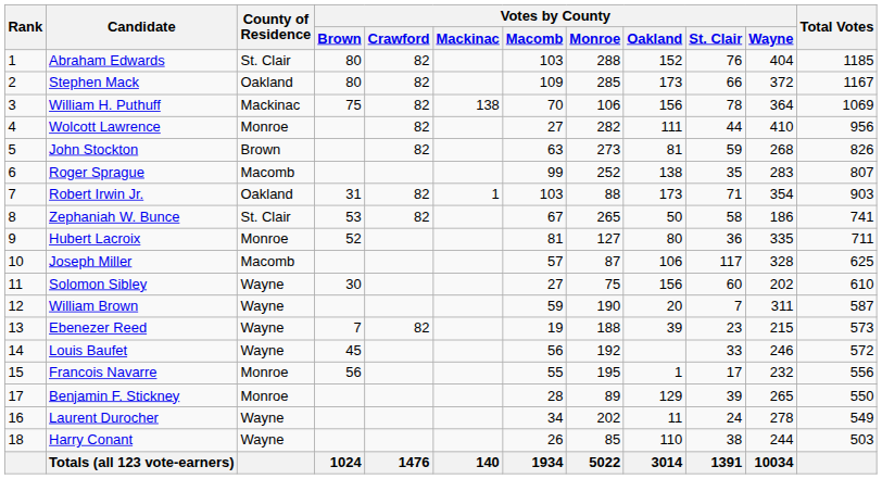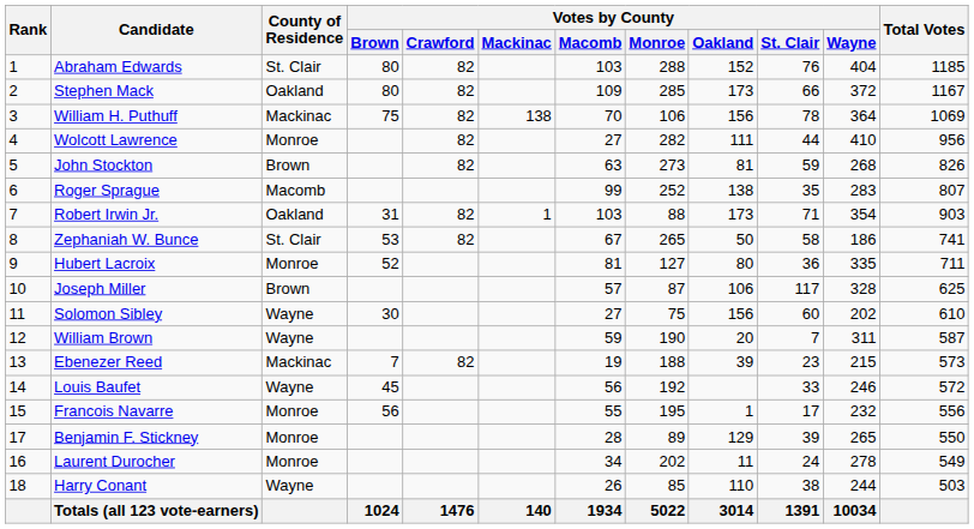Joseph Miller | County of Residence: Macomb -> Brown
Ebenezer Reed | County of Residence: Wayne -> Mackinac
Laurent Durocher | County of Residence: Wayne -> Monroe
